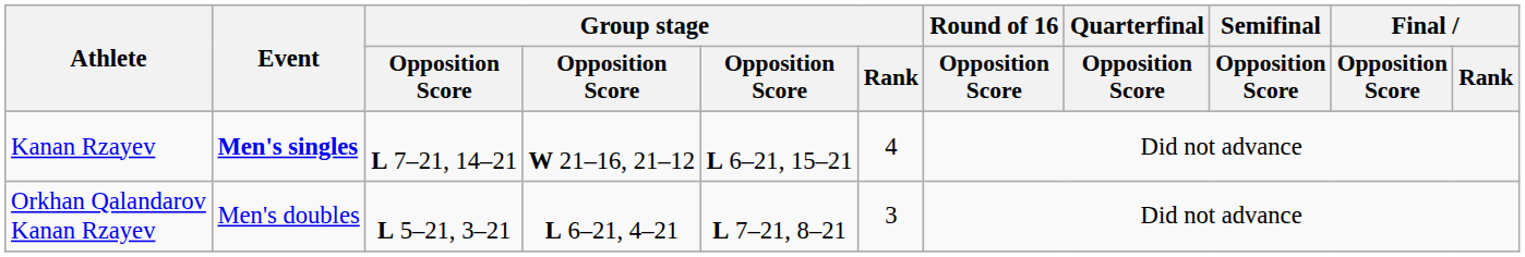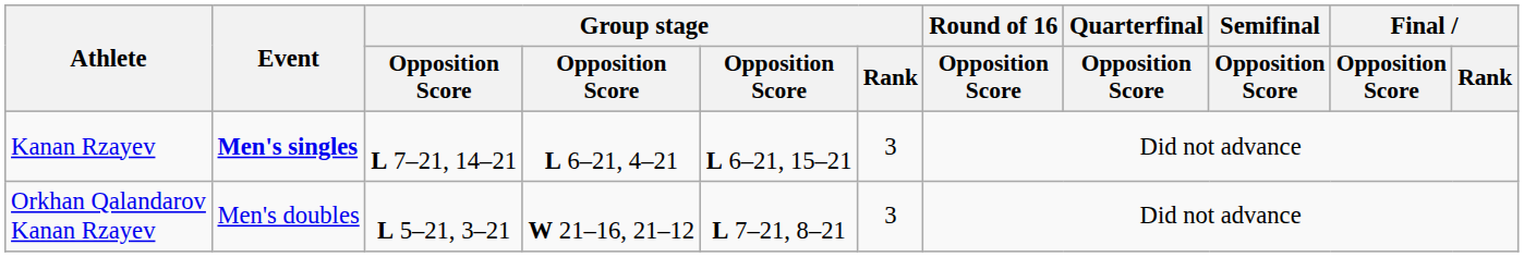Kanan Rzayev | column 4: W 21–16, 21–12 -> L 6–21, 4–21
Kanan Rzayev | Group stage / Rank: 4 -> 3
Orkhan Qalandarov Kanan Rzayev | column 4: L 6–21, 4–21 -> W 21–16, 21–12
